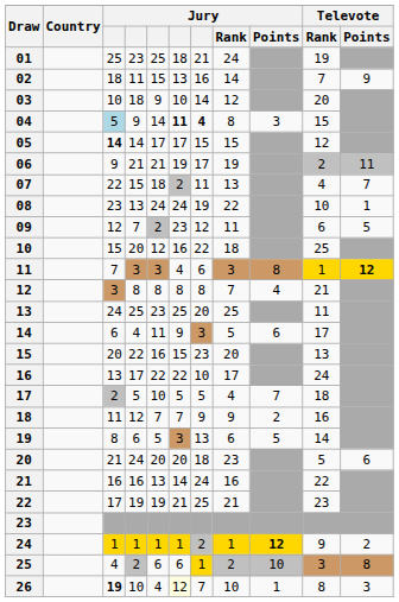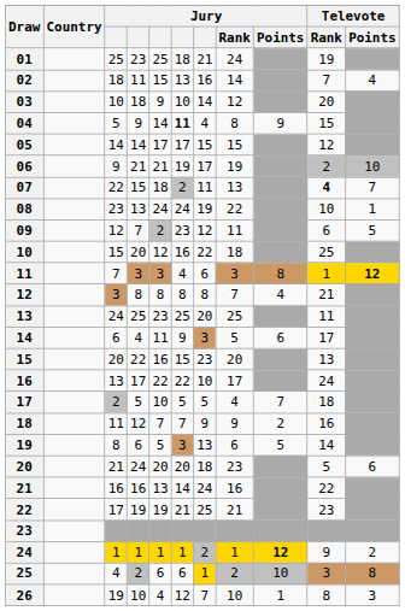02 | Televote / Points: 9 -> 4
04 | column 3: lightblue background -> no background
04 | column 7: bold -> normal
04 | Jury / Points: 3 -> 9
05 | column 3: bold -> normal
06 | Televote / Points: 11 -> 10
07 | Televote / Rank: normal -> bold
26 | column 3: bold -> normal
26 | column 6: lightyellow background -> no background
